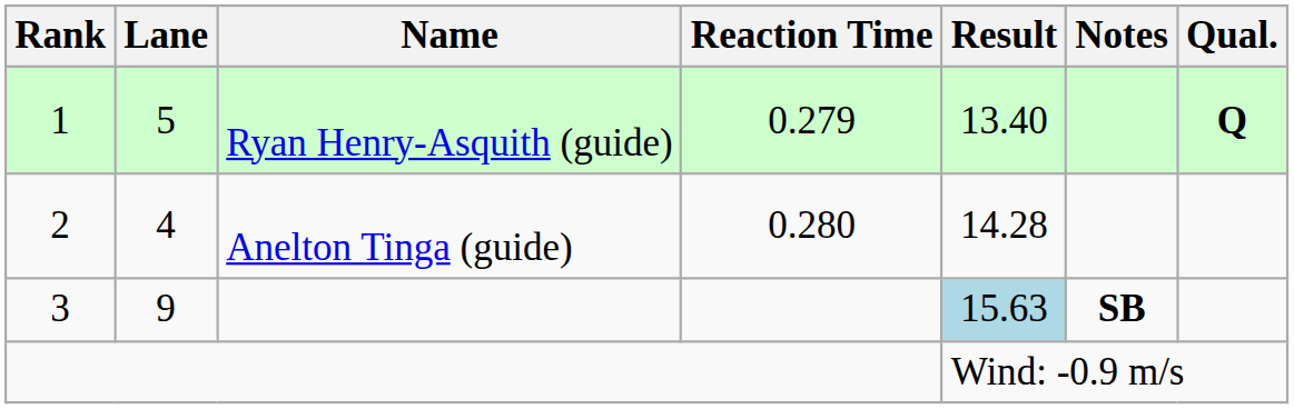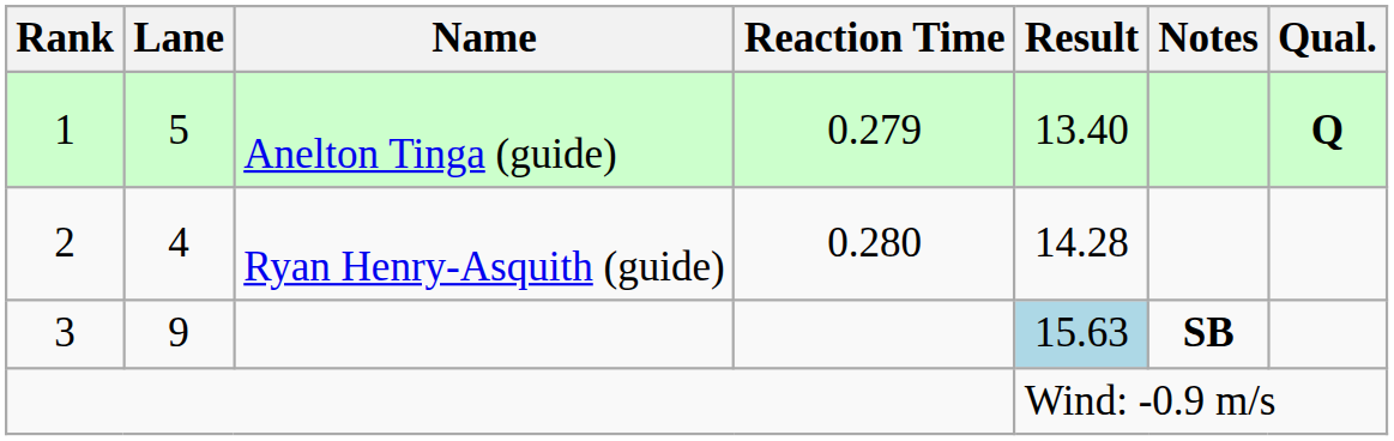1 | Name: Ryan Henry-Asquith (guide) -> Anelton Tinga (guide)
2 | Name: Anelton Tinga (guide) -> Ryan Henry-Asquith (guide)
